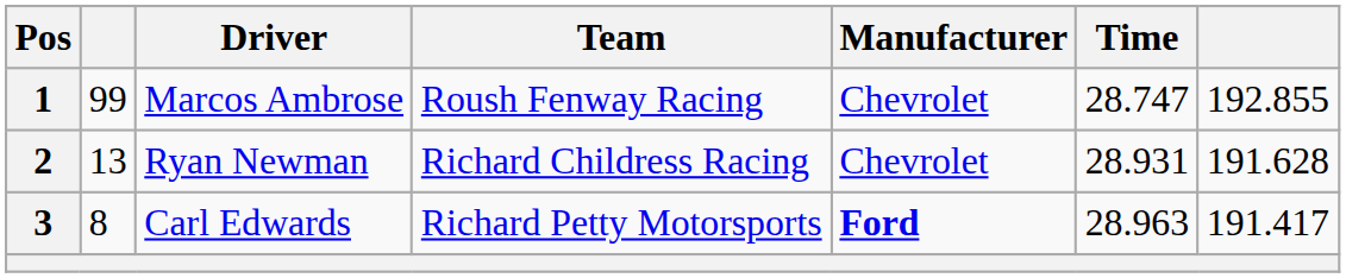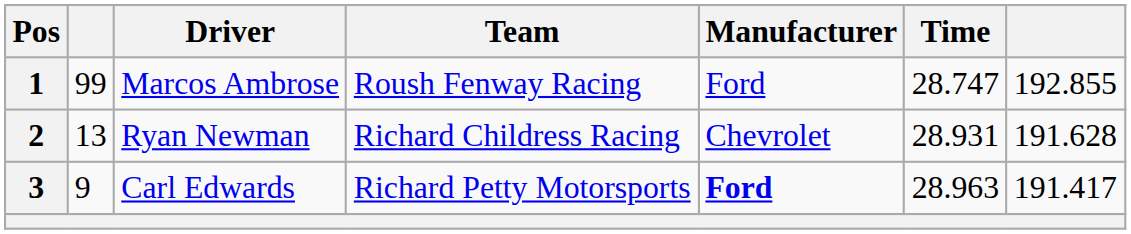1 | Manufacturer: Chevrolet -> Ford
3 | column 2: 8 -> 9
